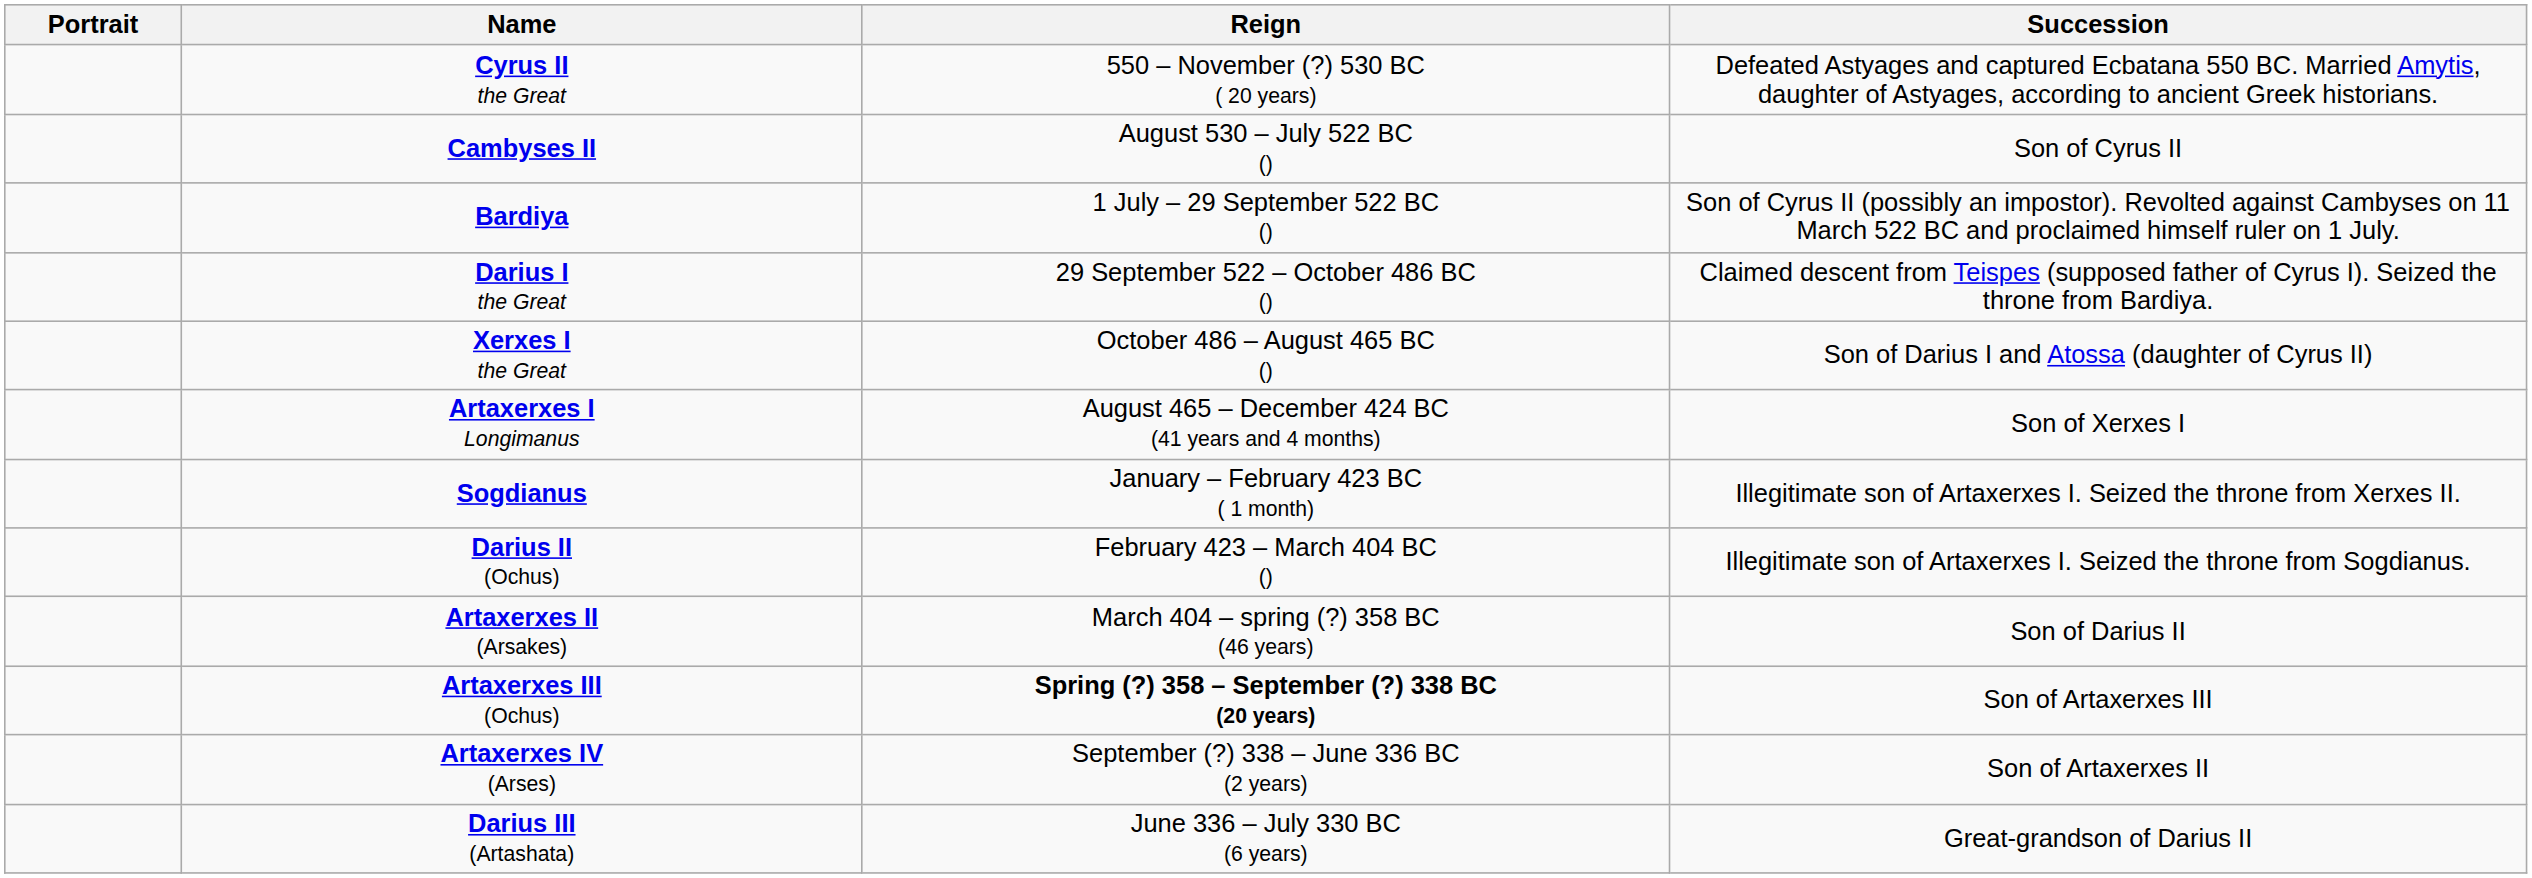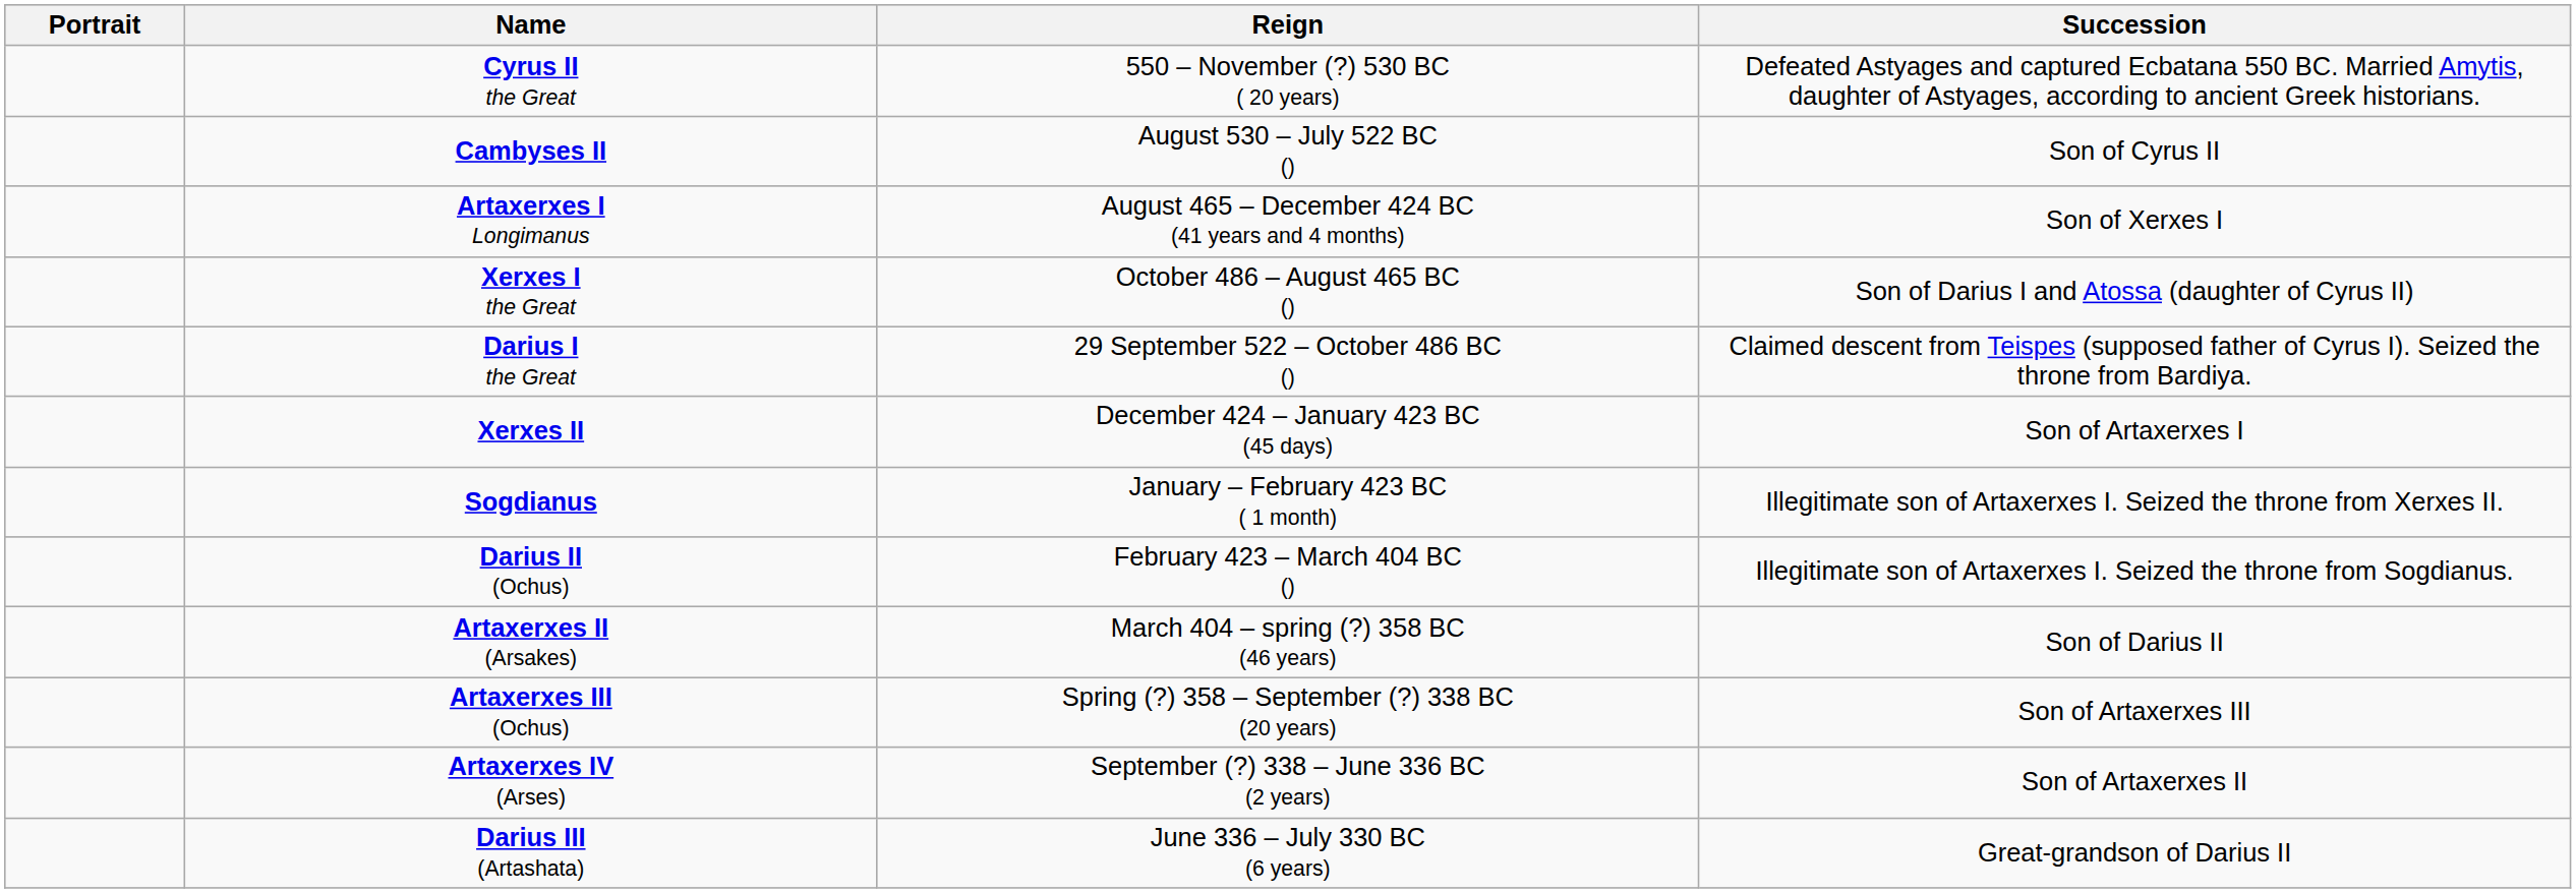- row: Bardiya | 1 July – 29 September 522 BC () | Son of Cyrus II (possibly an impostor). Revolted against Cambyses on 11 March 522 BC and proclaimed himself ruler on 1 July.
rows swapped: Darius I the Great <-> Artaxerxes I Longimanus
+ row: Xerxes II | December 424 – January 423 BC (45 days) | Son of Artaxerxes I
Artaxerxes III (Ochus) | Reign: bold -> normal
